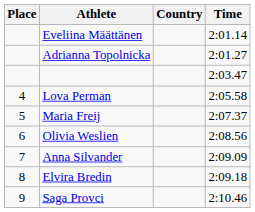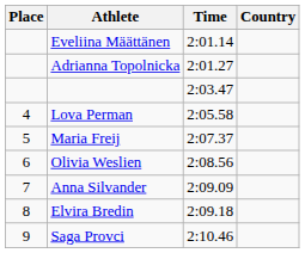columns swapped: Country <-> Time
